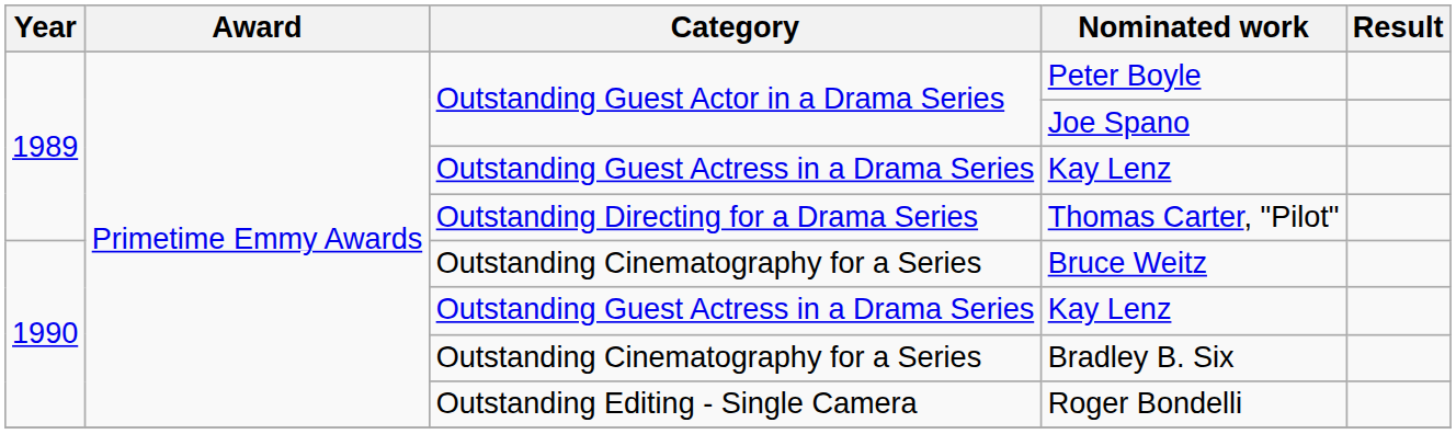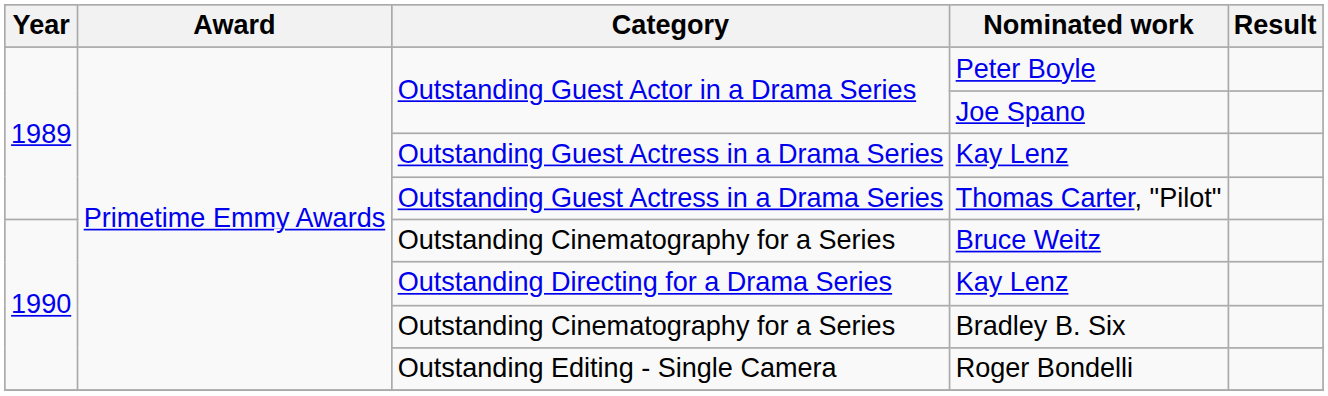Thomas Carter, "Pilot" | Category: Outstanding Directing for a Drama Series -> Outstanding Guest Actress in a Drama Series
1990 / Kay Lenz | Category: Outstanding Guest Actress in a Drama Series -> Outstanding Directing for a Drama Series
